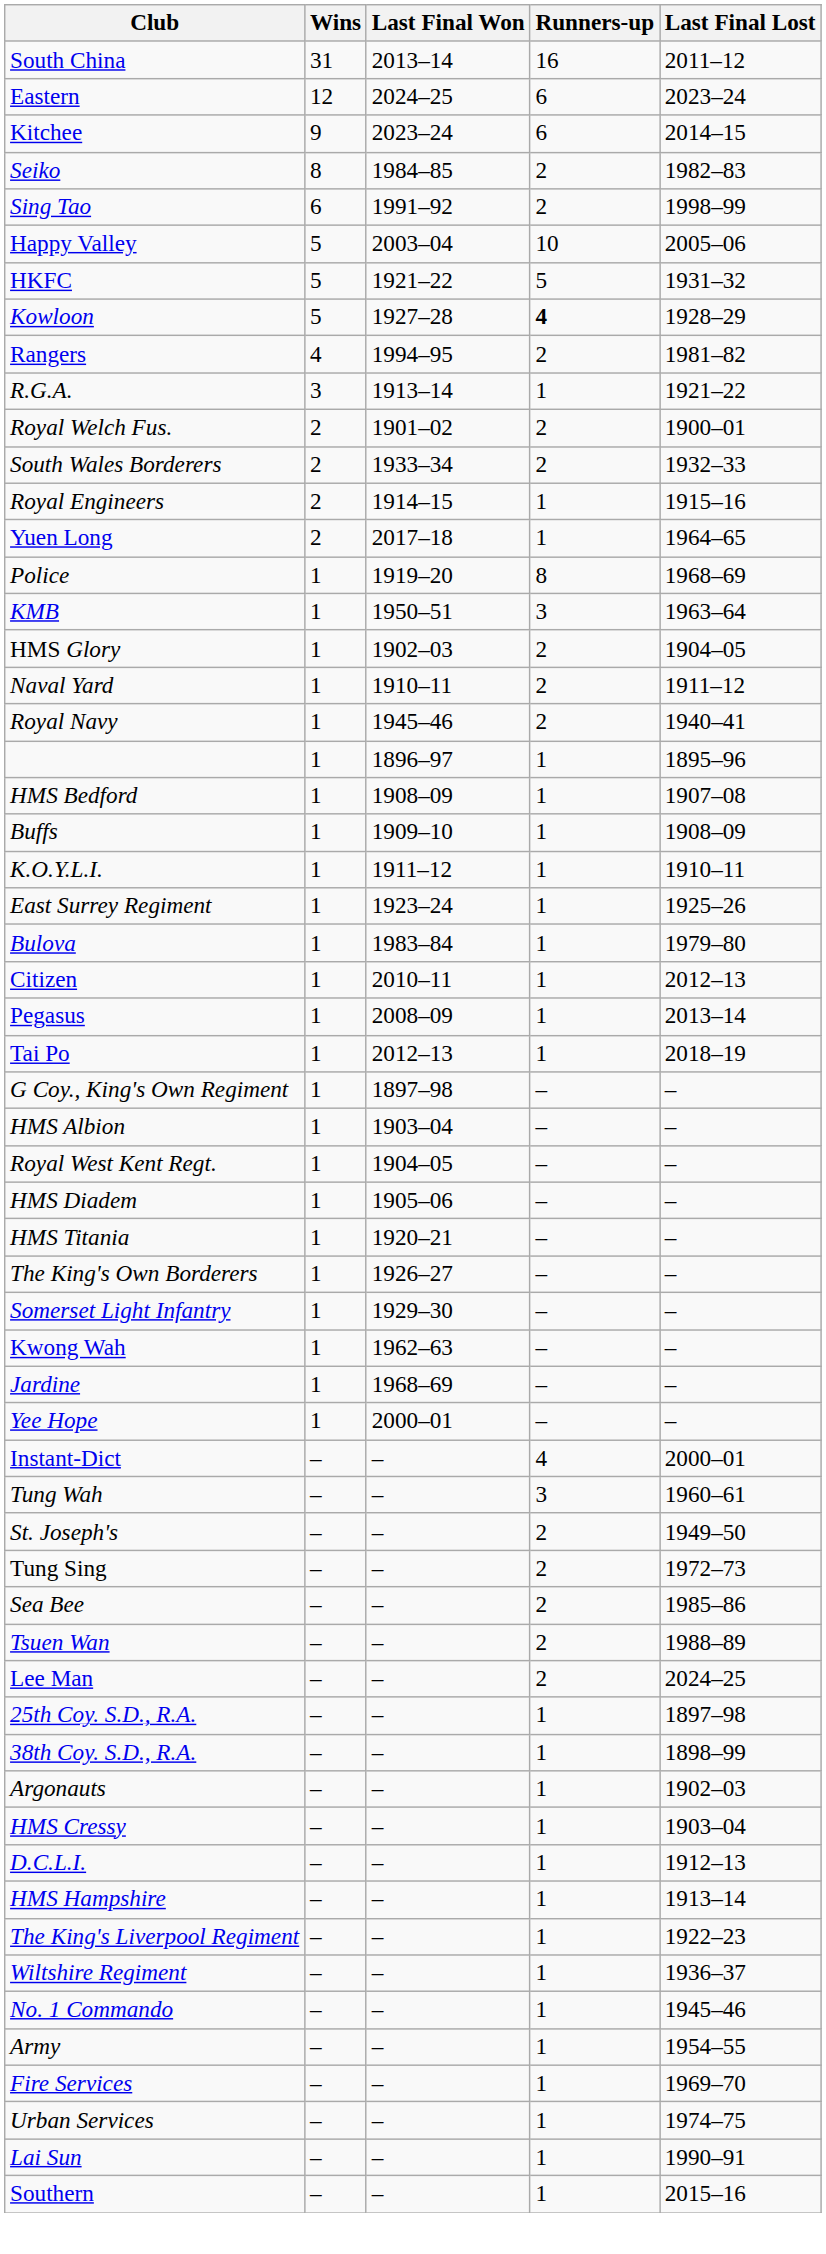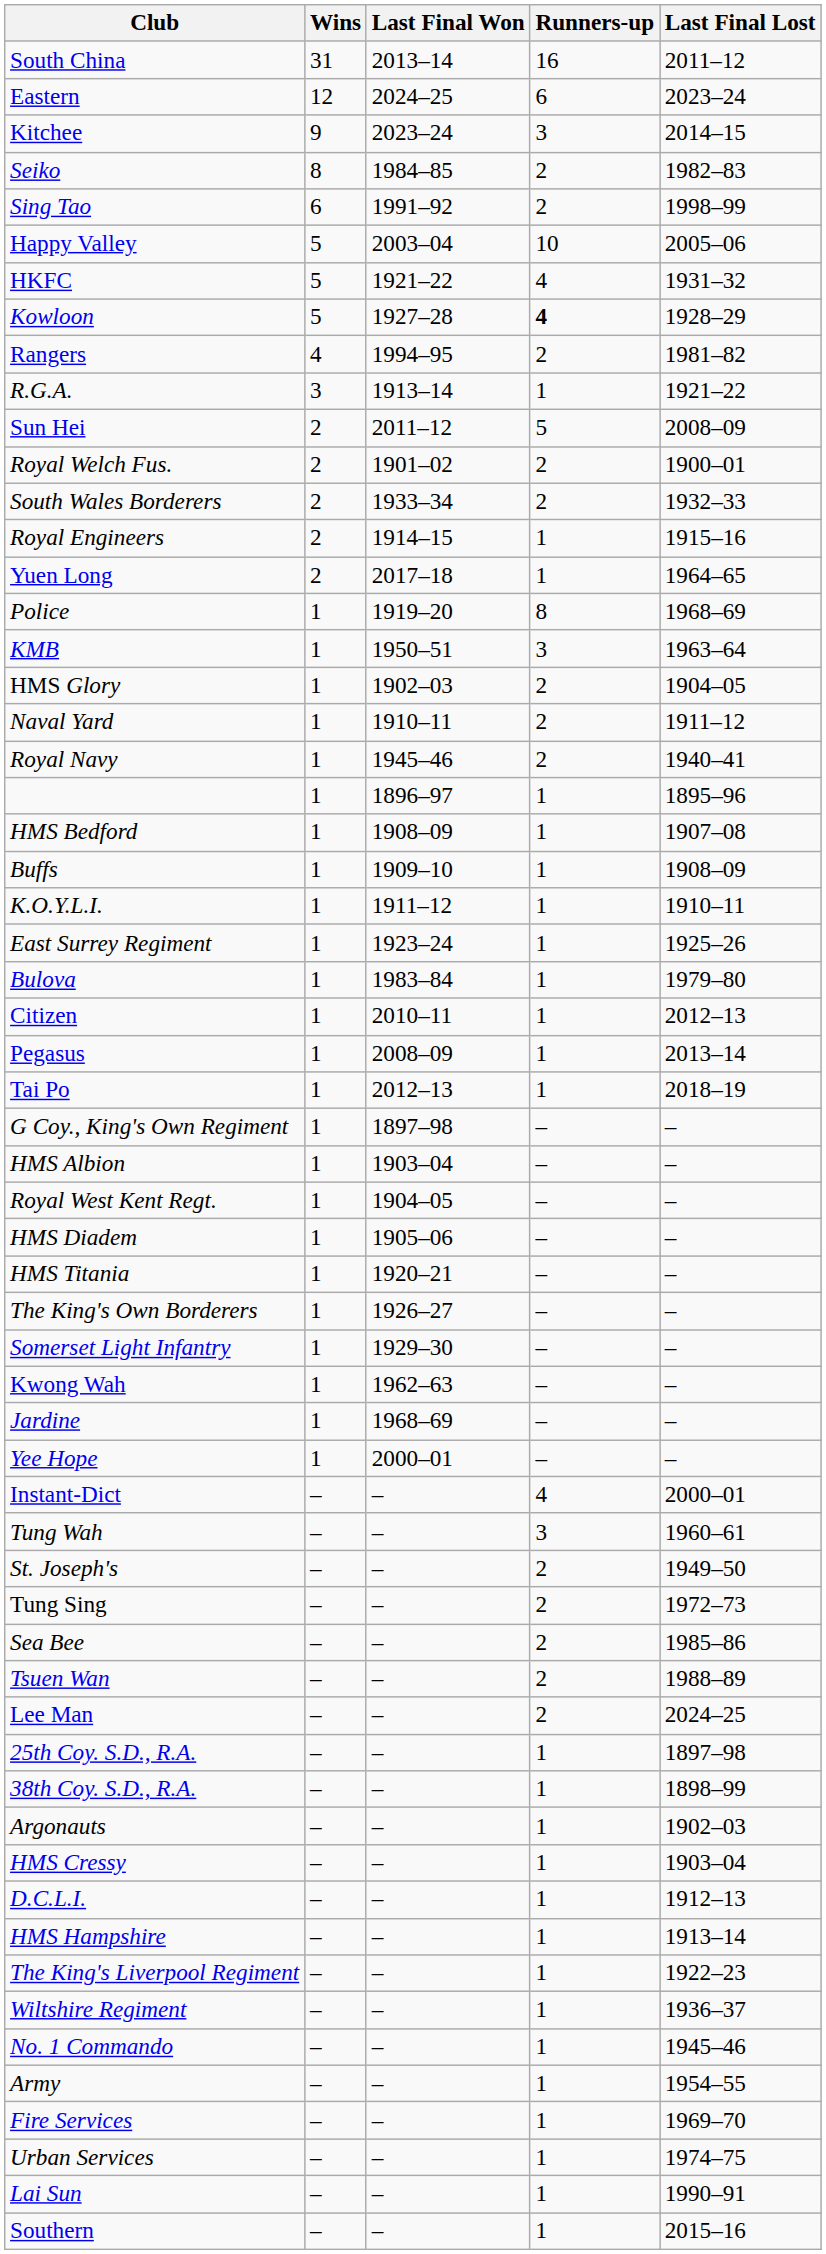Kitchee | Runners-up: 6 -> 3
HKFC | Runners-up: 5 -> 4
+ row: Sun Hei | 2 | 2011–12 | 5 | 2008–09
